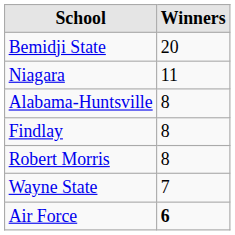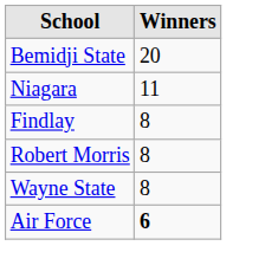- row: Alabama-Huntsville | 8
Wayne State | Winners: 7 -> 8
